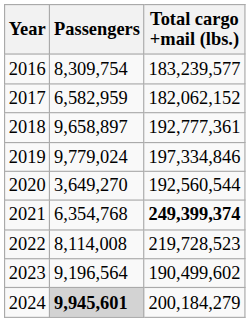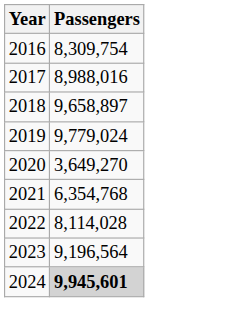- column: Total cargo +mail (lbs.) | 183,239,577 | 182,062,152 | 192,777,361 | 197,334,846 | 192,560,544 | 249,399,374 | 219,728,523 | 190,499,602 | 200,184,279
2017 | Passengers: 6,582,959 -> 8,988,016
2022 | Passengers: 8,114,008 -> 8,114,028
